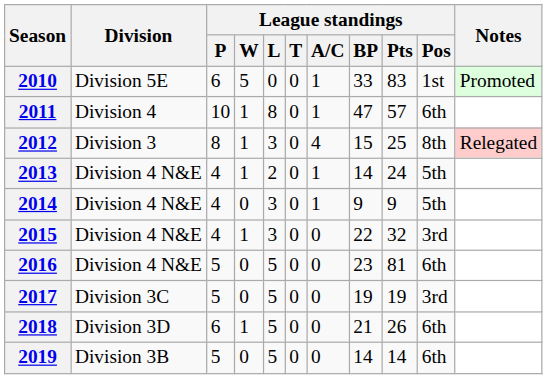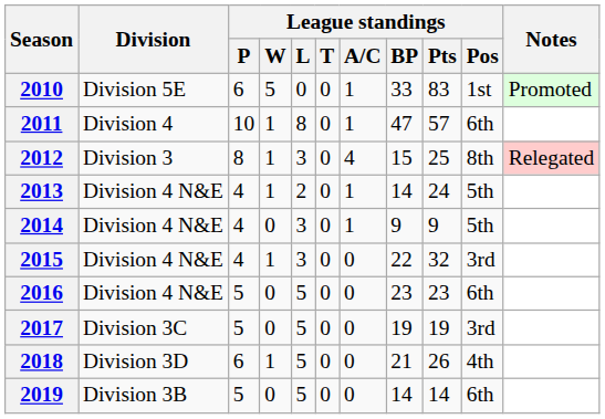2016 | League standings / Pts: 81 -> 23
2018 | League standings / Pos: 6th -> 4th
